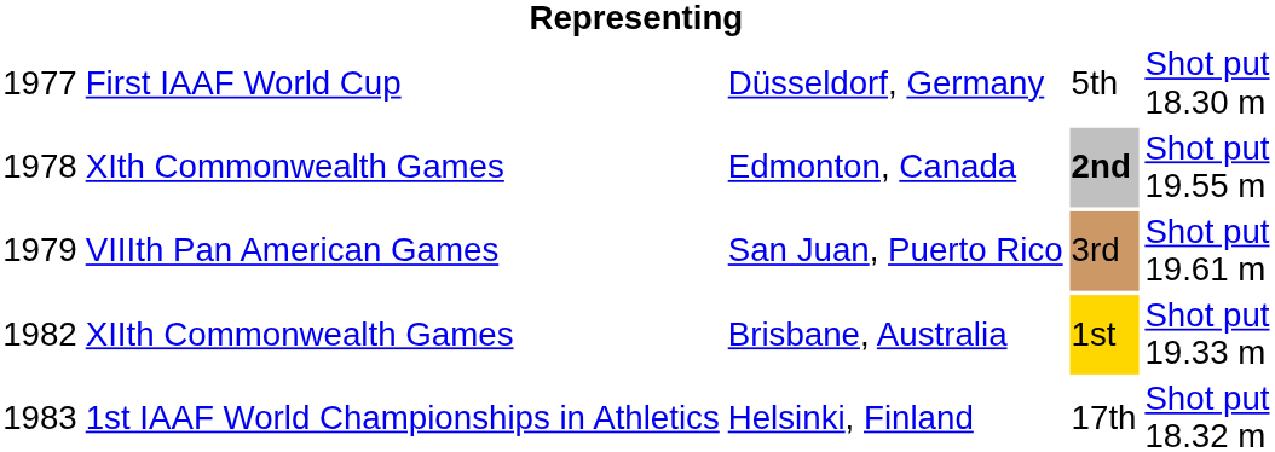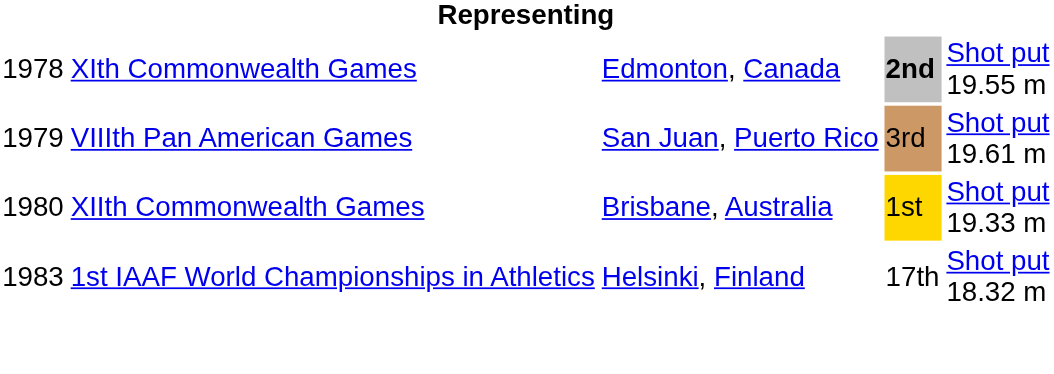- row: 1977 | First IAAF World Cup | Düsseldorf, Germany | 5th | Shot put 18.30 m
XIIth Commonwealth Games | column 1: 1982 -> 1980
